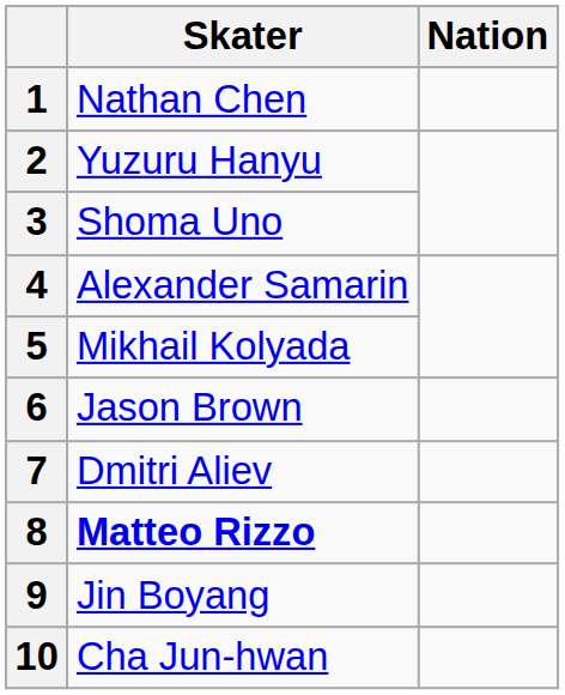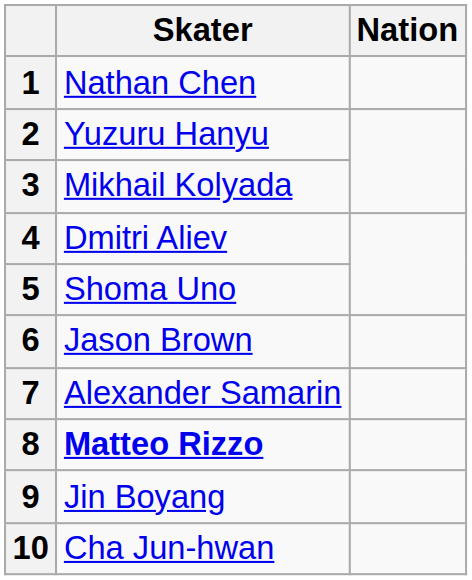3 | Skater: Shoma Uno -> Mikhail Kolyada
4 | Skater: Alexander Samarin -> Dmitri Aliev
5 | Skater: Mikhail Kolyada -> Shoma Uno
7 | Skater: Dmitri Aliev -> Alexander Samarin
